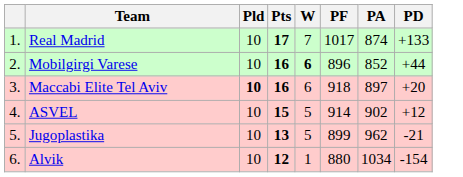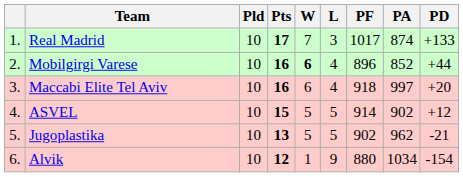+ column: L | 3 | 4 | 4 | 5 | 5 | 9
Maccabi Elite Tel Aviv | Pld: bold -> normal
Maccabi Elite Tel Aviv | PA: 897 -> 997
Jugoplastika | PF: 899 -> 902
